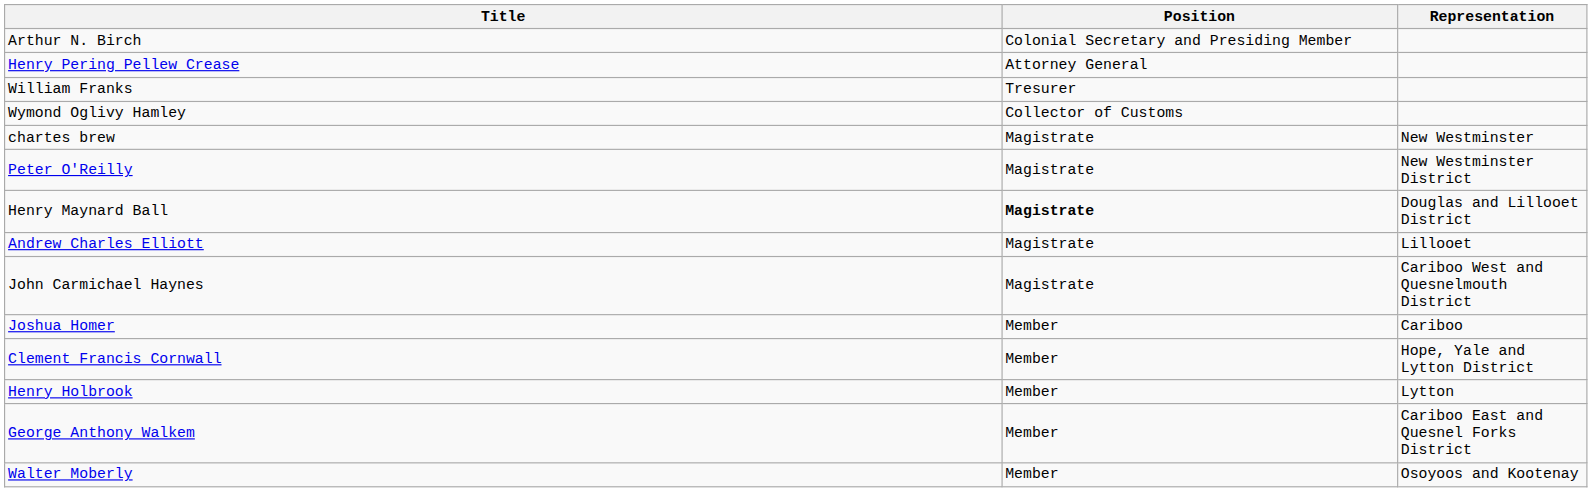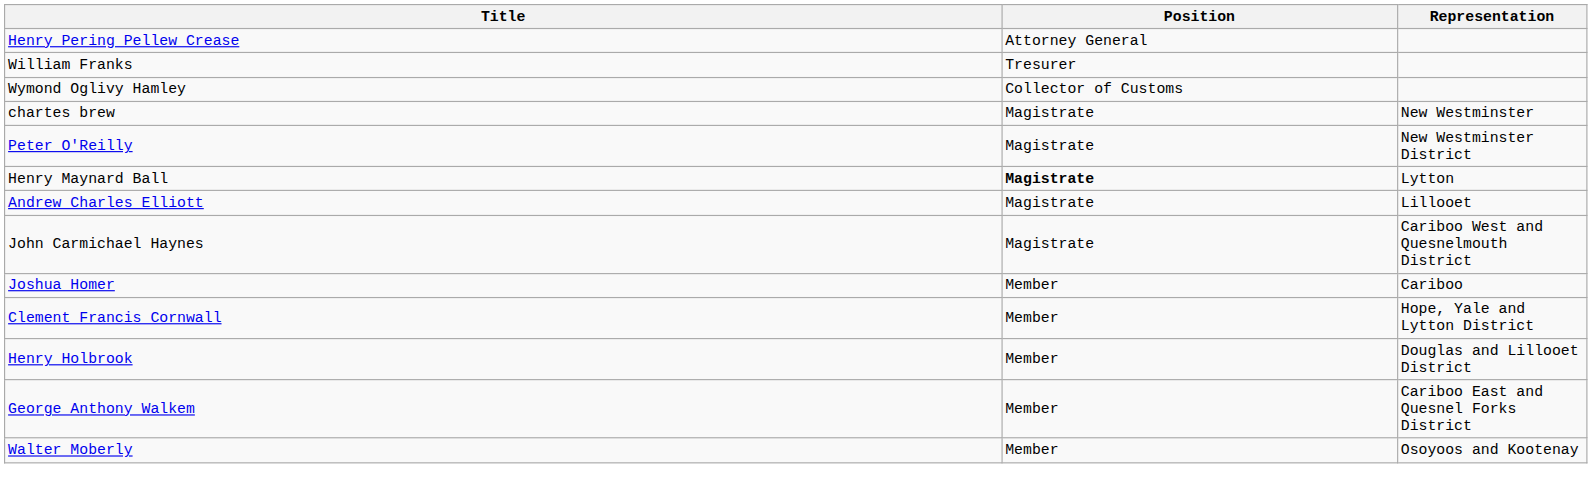- row: Arthur N. Birch | Colonial Secretary and Presiding Member
Henry Maynard Ball | Representation: Douglas and Lillooet District -> Lytton
Henry Holbrook | Representation: Lytton -> Douglas and Lillooet District
